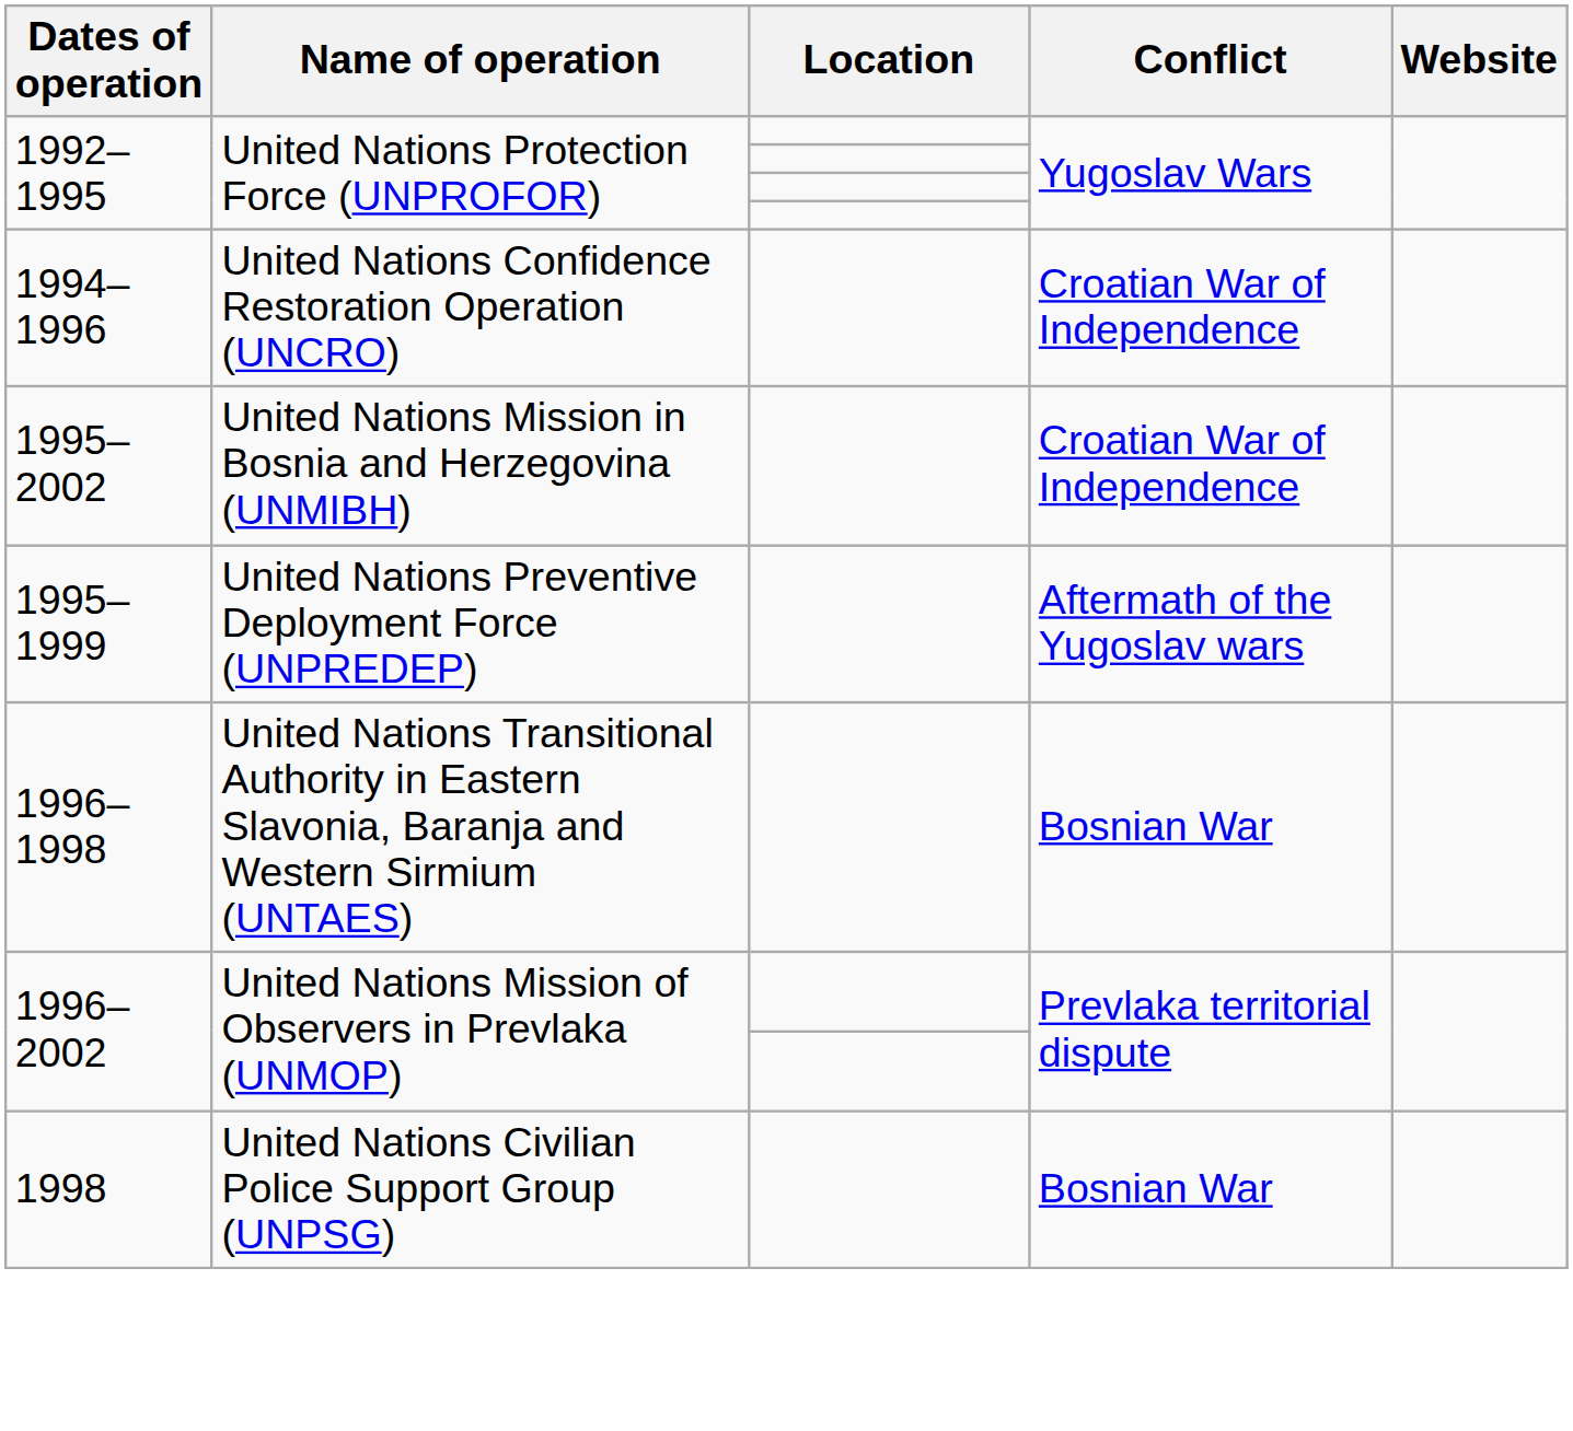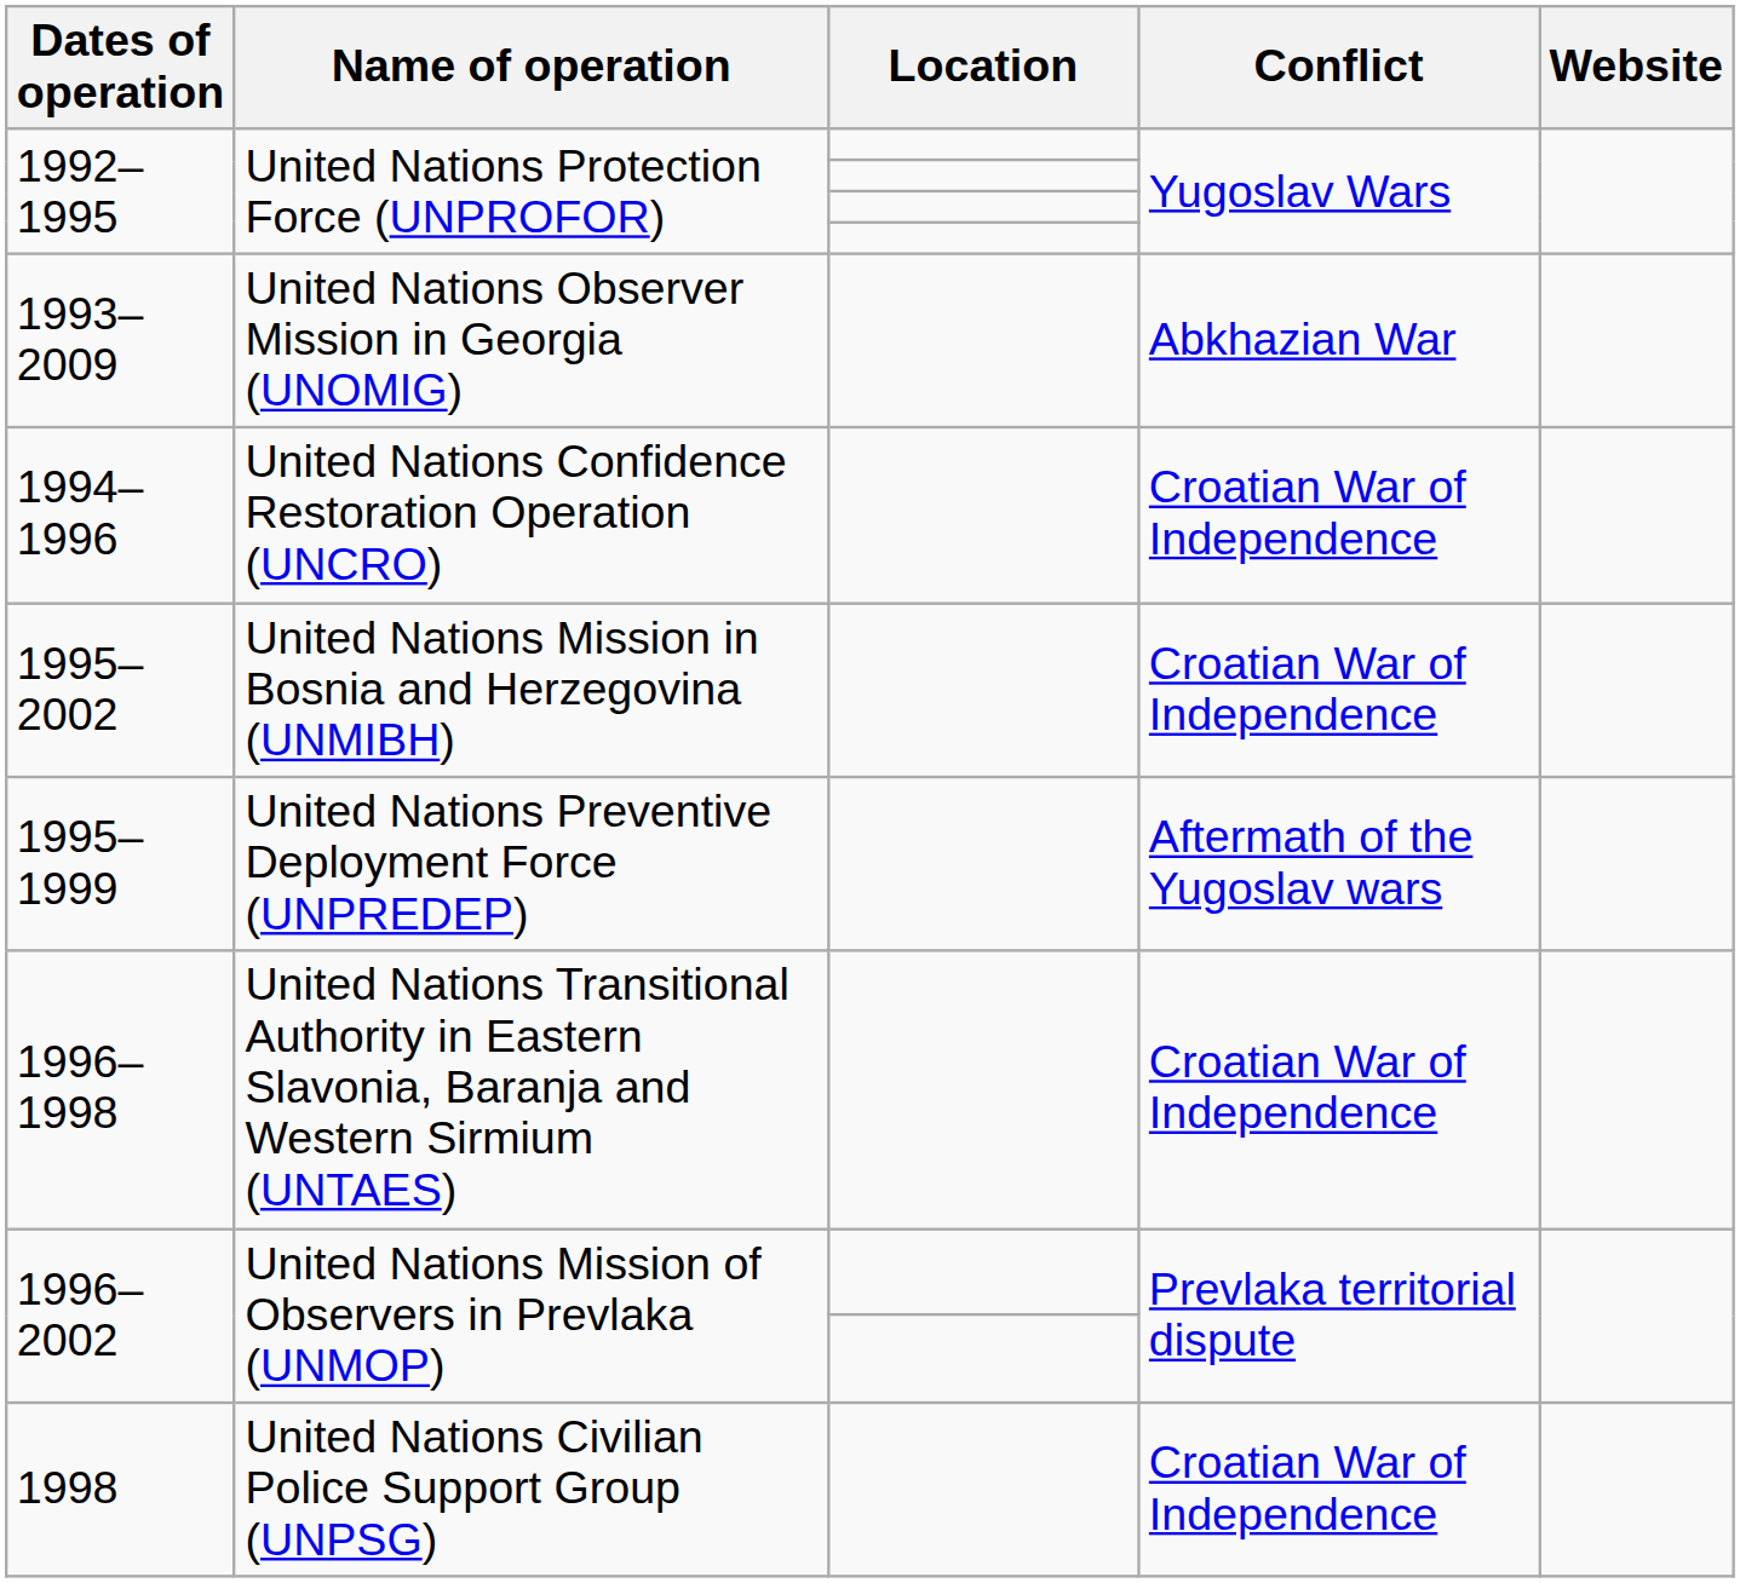+ row: 1993–2009 | United Nations Observer Mission in Georgia (UNOMIG) | Abkhazian War
1996–1998 | Conflict: Bosnian War -> Croatian War of Independence
1998 | Conflict: Bosnian War -> Croatian War of Independence
